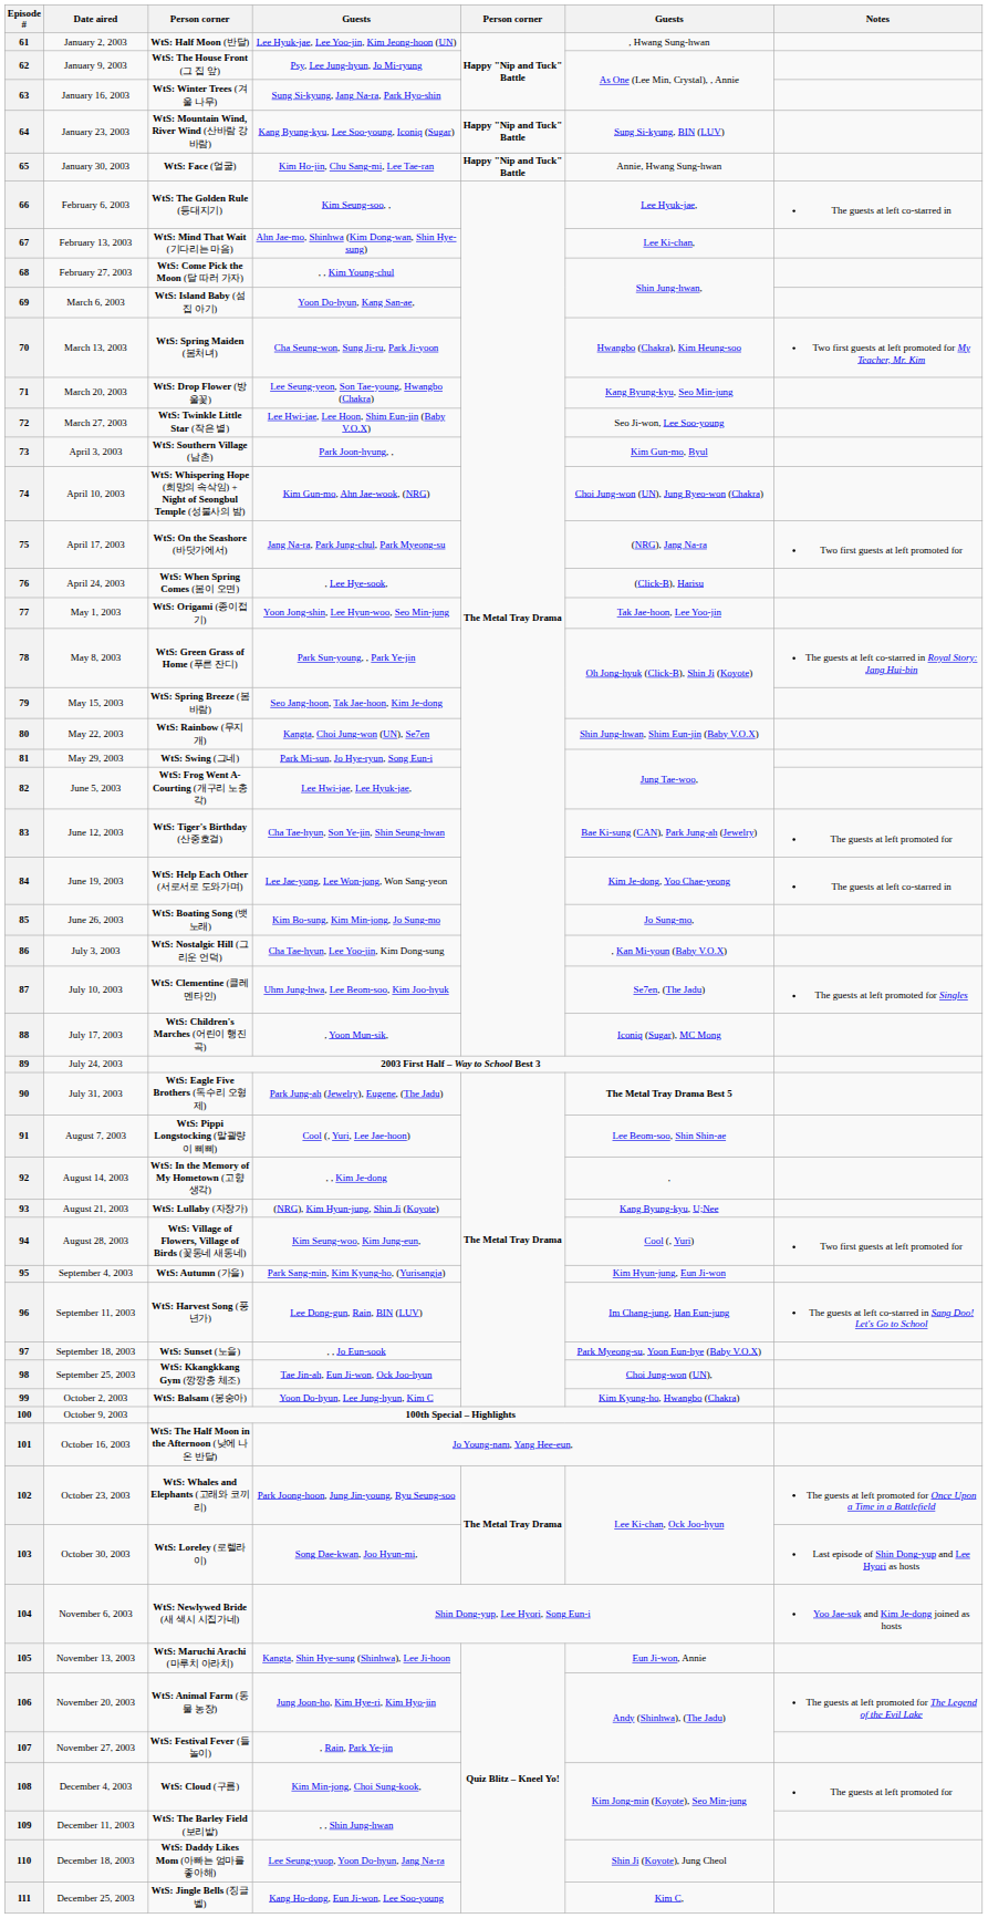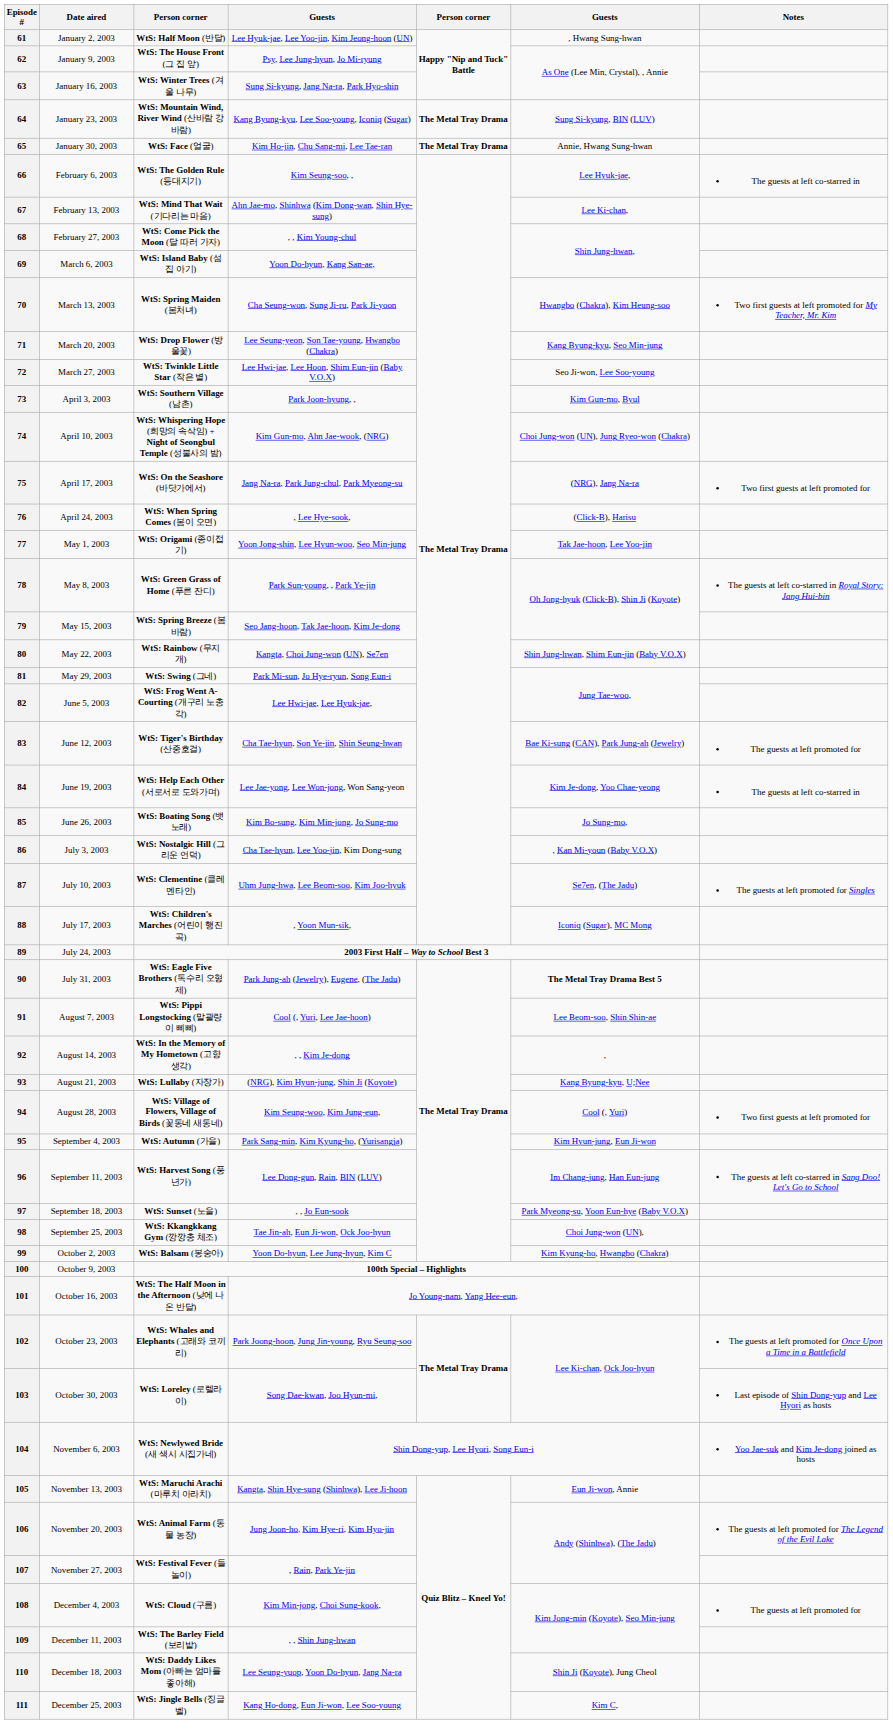64 | column 5: Happy "Nip and Tuck" Battle -> The Metal Tray Drama
65 | column 5: Happy "Nip and Tuck" Battle -> The Metal Tray Drama
